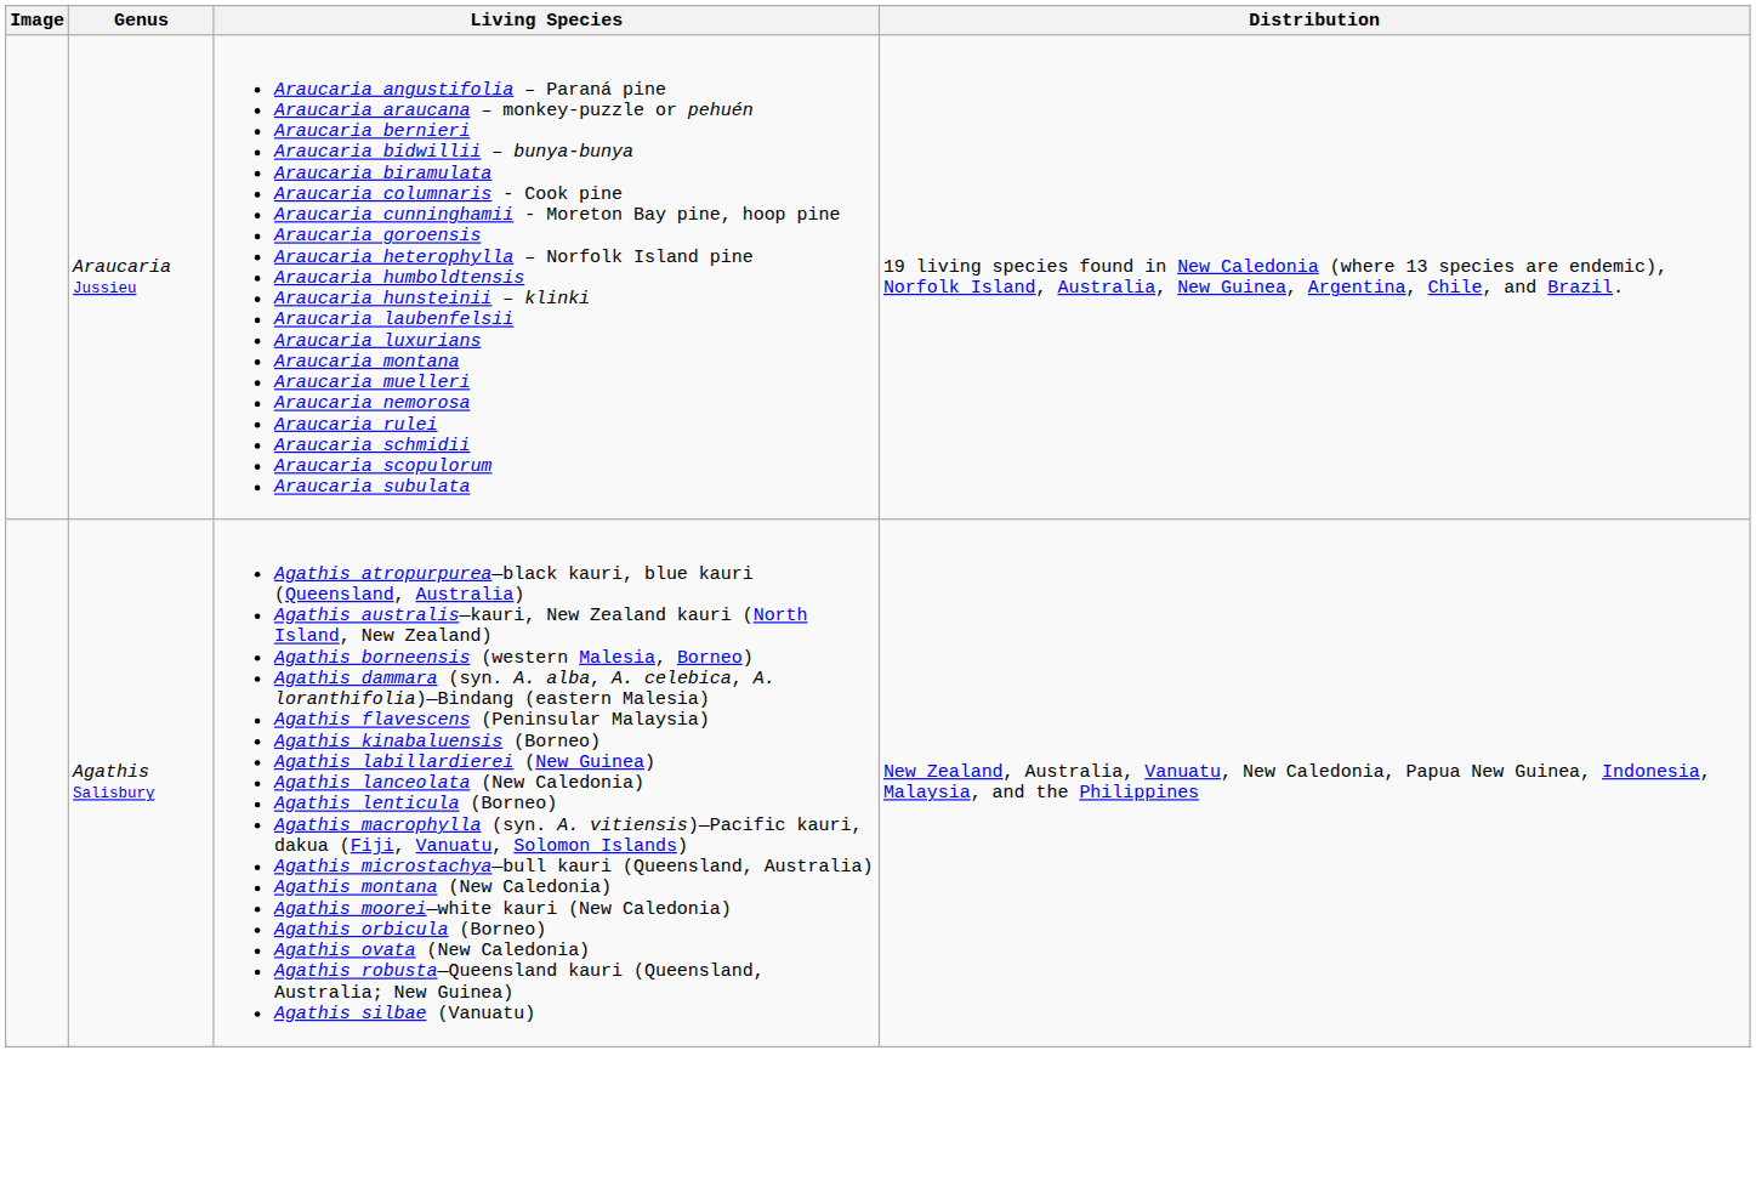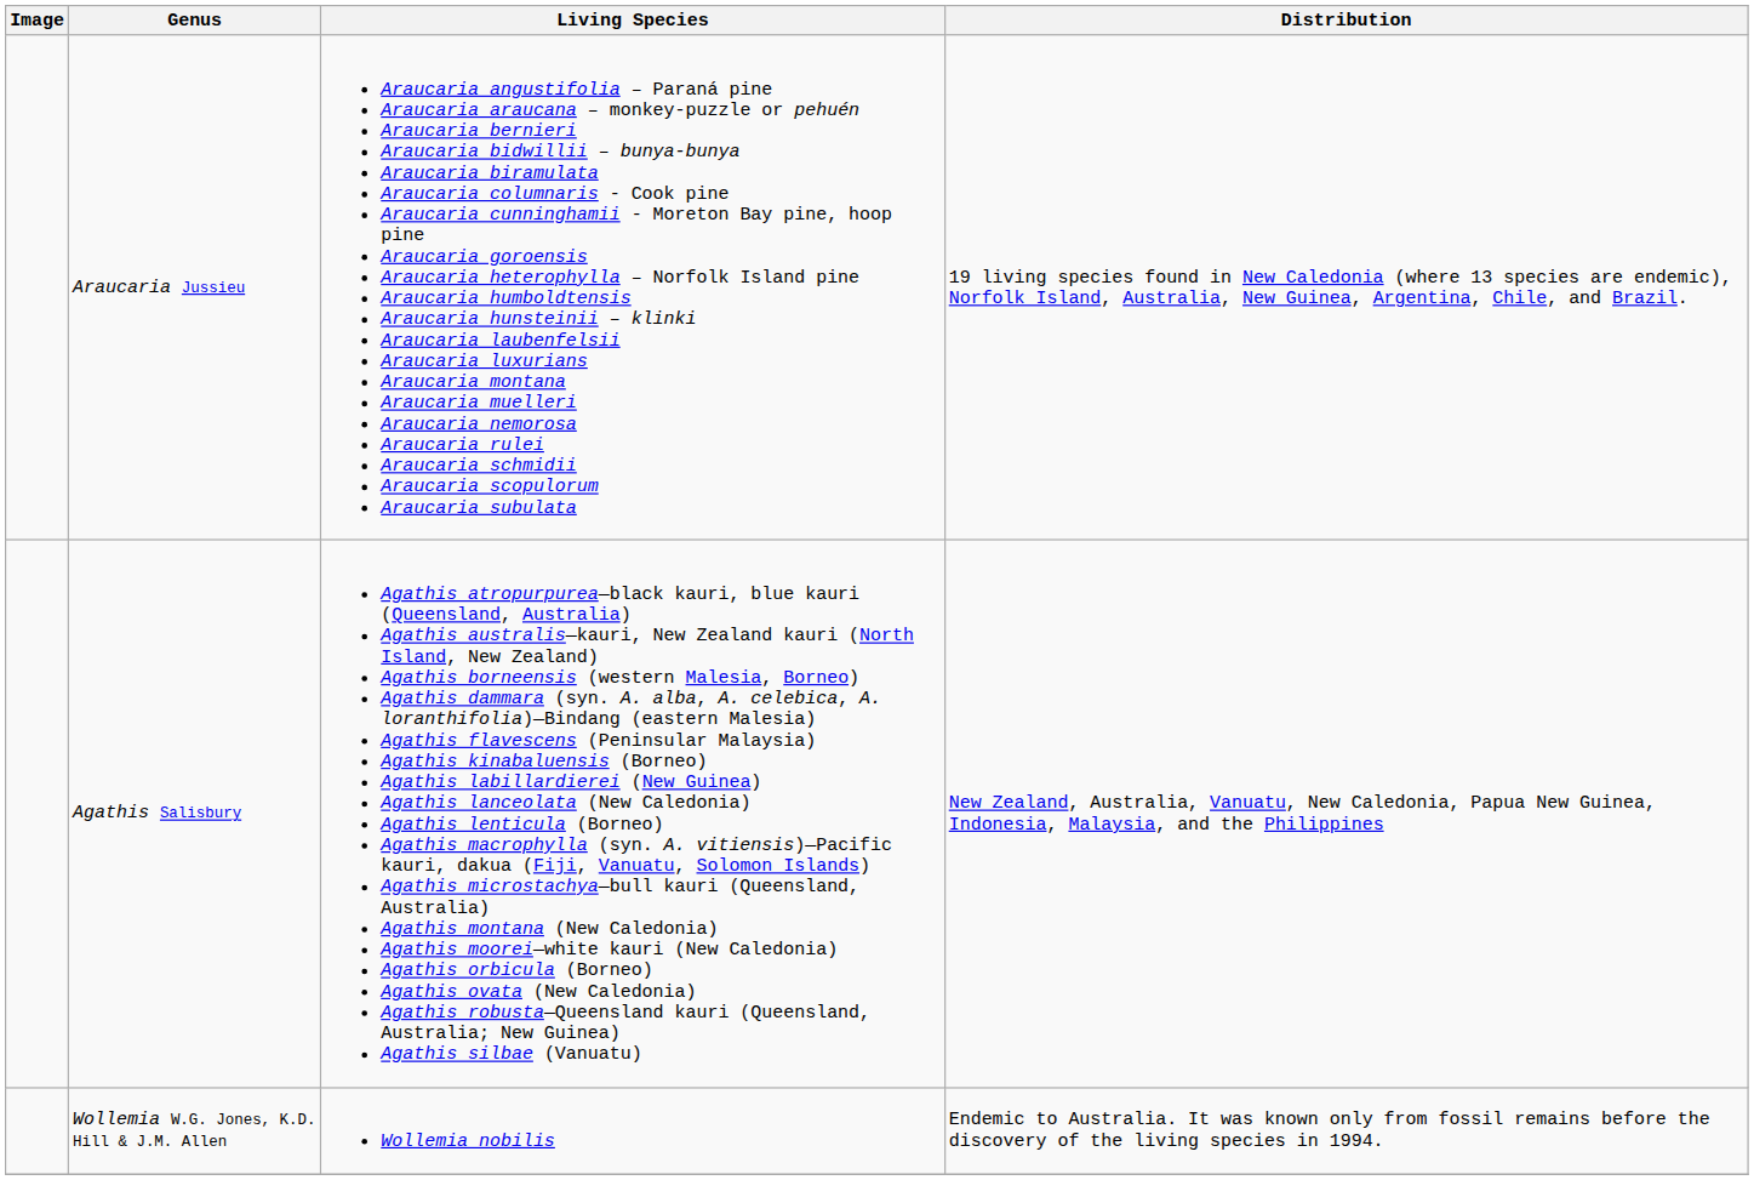+ row: Wollemia W.G. Jones, K.D. Hill & J.M. Allen | Wollemia nobilis | Endemic to Australia. It was known only from fossil remains before the discovery of the living species in 1994.
